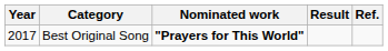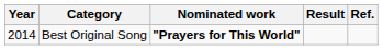Best Original Song | Year: 2017 -> 2014
